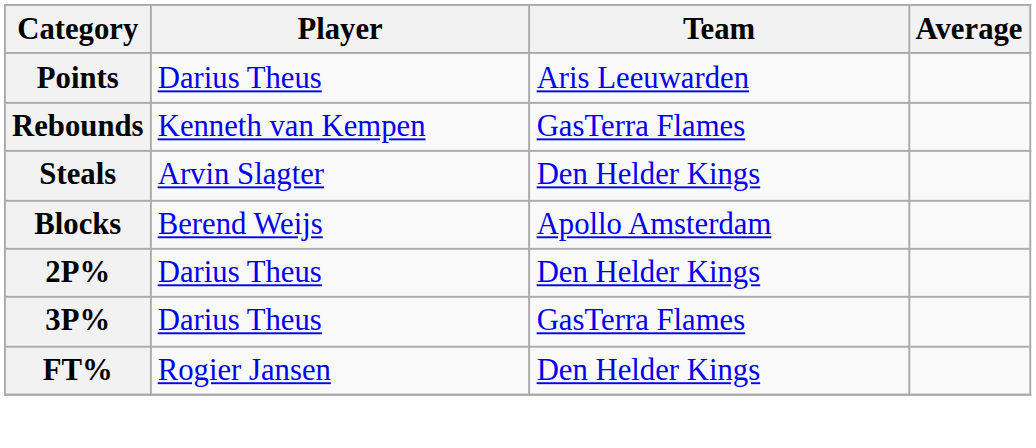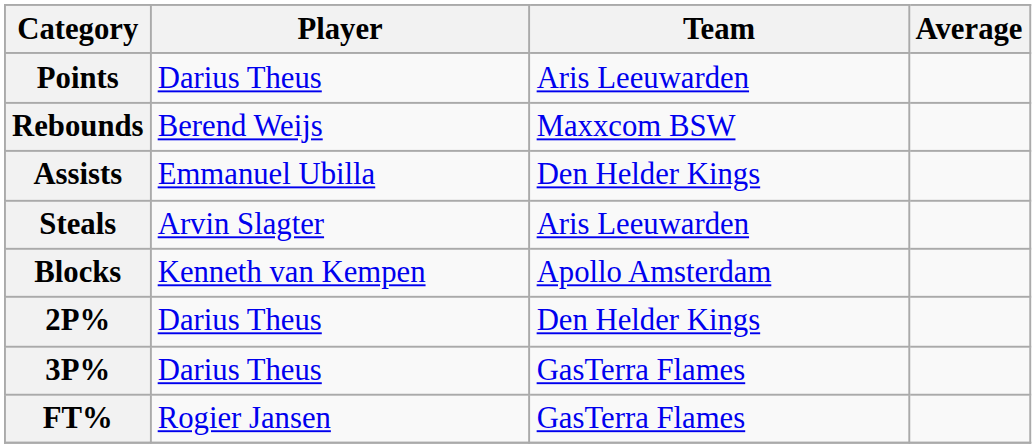Rebounds | Player: Kenneth van Kempen -> Berend Weijs
Rebounds | Team: GasTerra Flames -> Maxxcom BSW
+ row: Assists | Emmanuel Ubilla | Den Helder Kings
Steals | Team: Den Helder Kings -> Aris Leeuwarden
Blocks | Player: Berend Weijs -> Kenneth van Kempen
FT% | Team: Den Helder Kings -> GasTerra Flames
